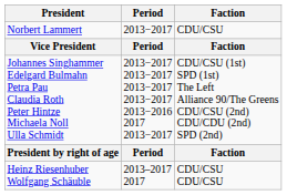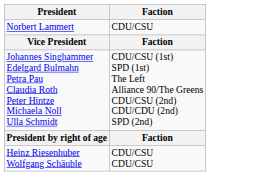- column: Period | 2013−2017 | Period | 2013−2017 2013−2017 2013−2017 2013−2017 2013−2016 2017 2013−2017 | Period | 2013–2017 2017
